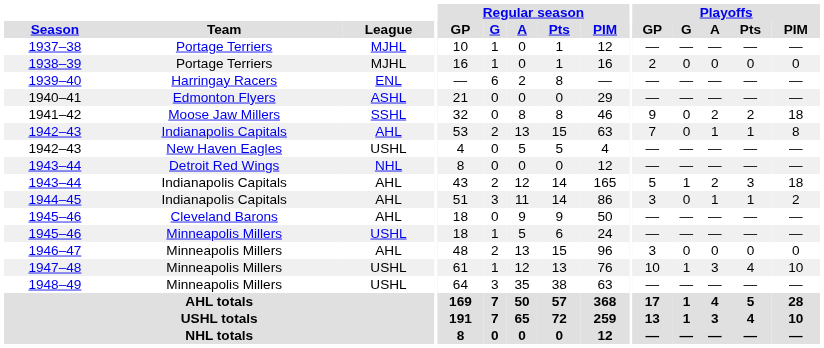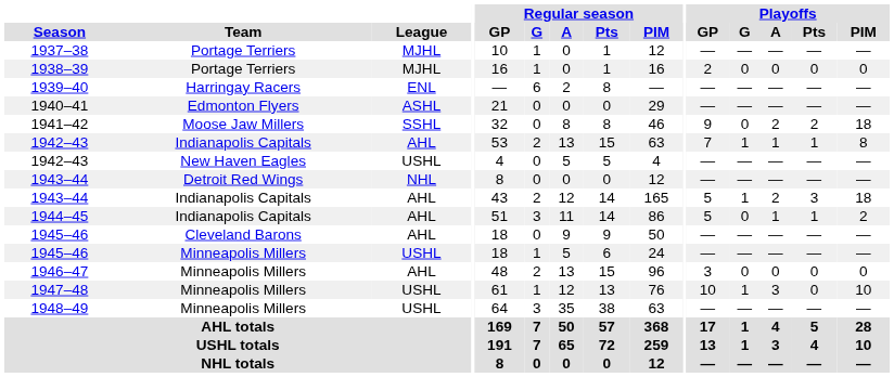1942–43 / Indianapolis Capitals | Playoffs / G: 0 -> 1
1944–45 | Playoffs / GP: 3 -> 5
1947–48 | Playoffs / Pts: 4 -> 0
